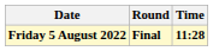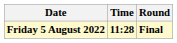columns swapped: Time <-> Round
